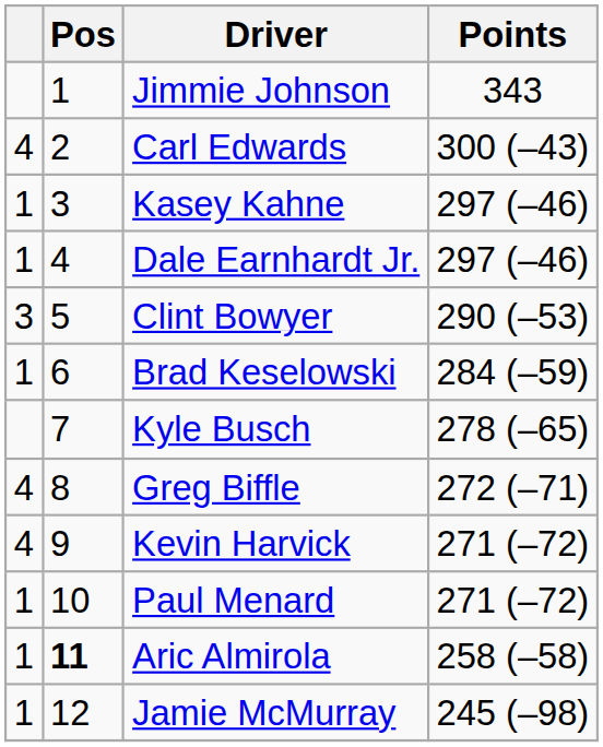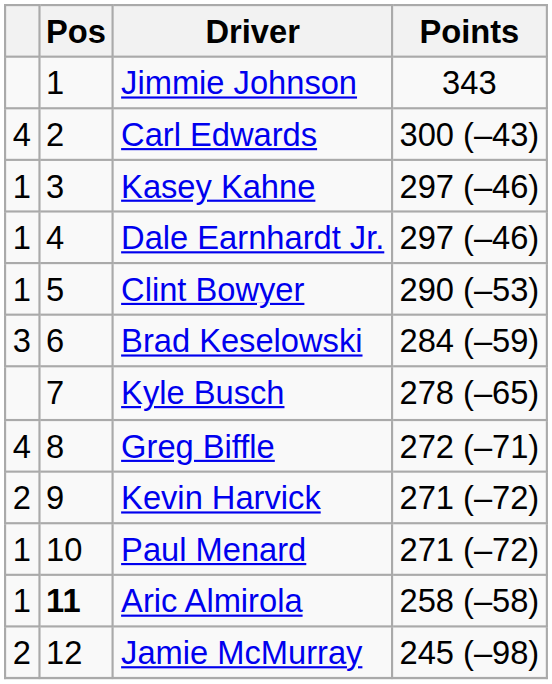Clint Bowyer | column 1: 3 -> 1
Brad Keselowski | column 1: 1 -> 3
Kevin Harvick | column 1: 4 -> 2
Jamie McMurray | column 1: 1 -> 2
